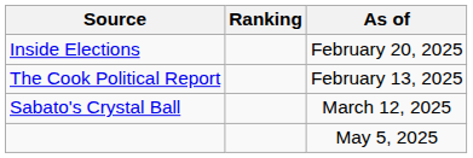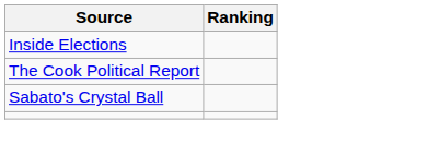- column: As of | February 20, 2025 | February 13, 2025 | March 12, 2025 | May 5, 2025
